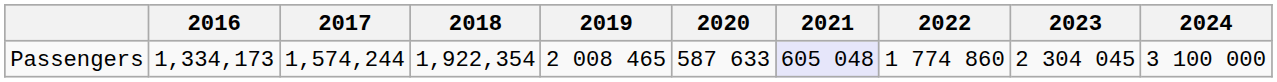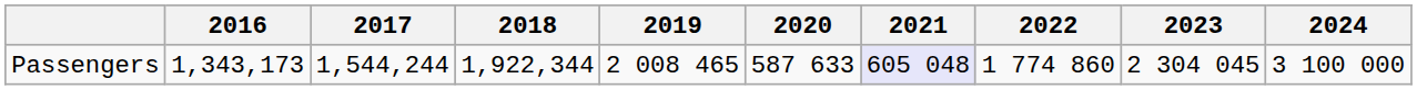Passengers | 2016: 1,334,173 -> 1,343,173
Passengers | 2017: 1,574,244 -> 1,544,244
Passengers | 2018: 1,922,354 -> 1,922,344
